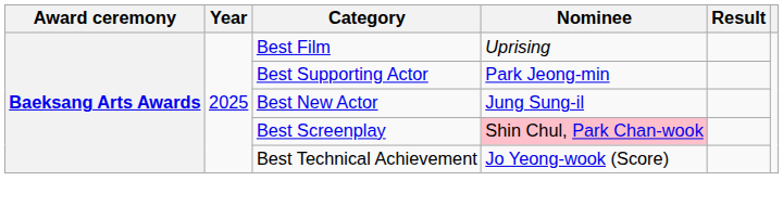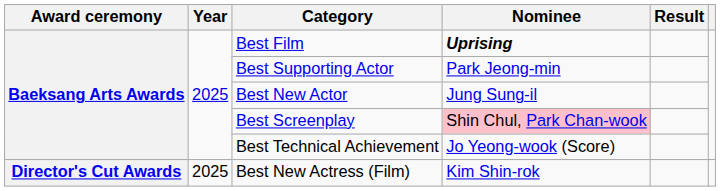Best Film | Nominee: normal -> bold
+ row: Director's Cut Awards | 2025 | Best New Actress (Film) | Kim Shin-rok
